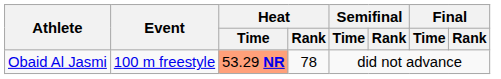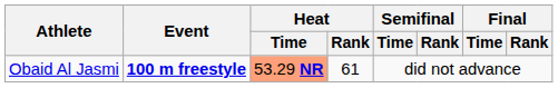Obaid Al Jasmi | Event: normal -> bold
Obaid Al Jasmi | Heat / Rank: 78 -> 61
